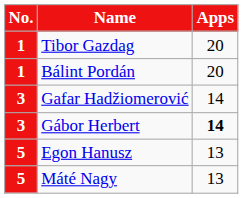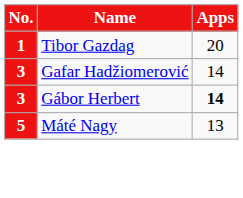- row: 1 | Bálint Pordán | 20
- row: 5 | Egon Hanusz | 13
